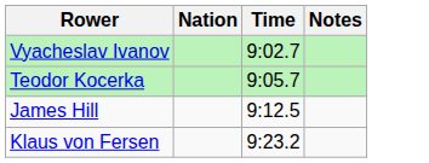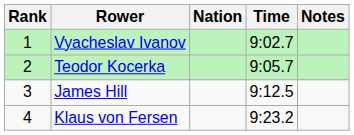+ column: Rank | 1 | 2 | 3 | 4
